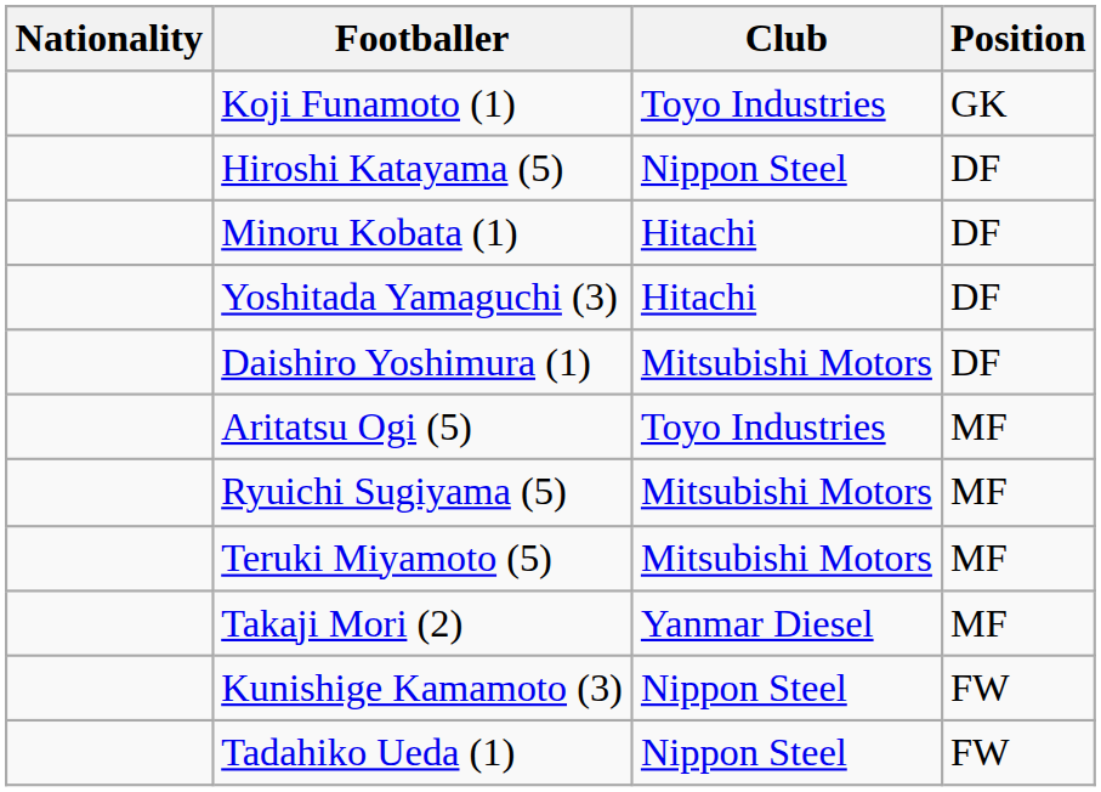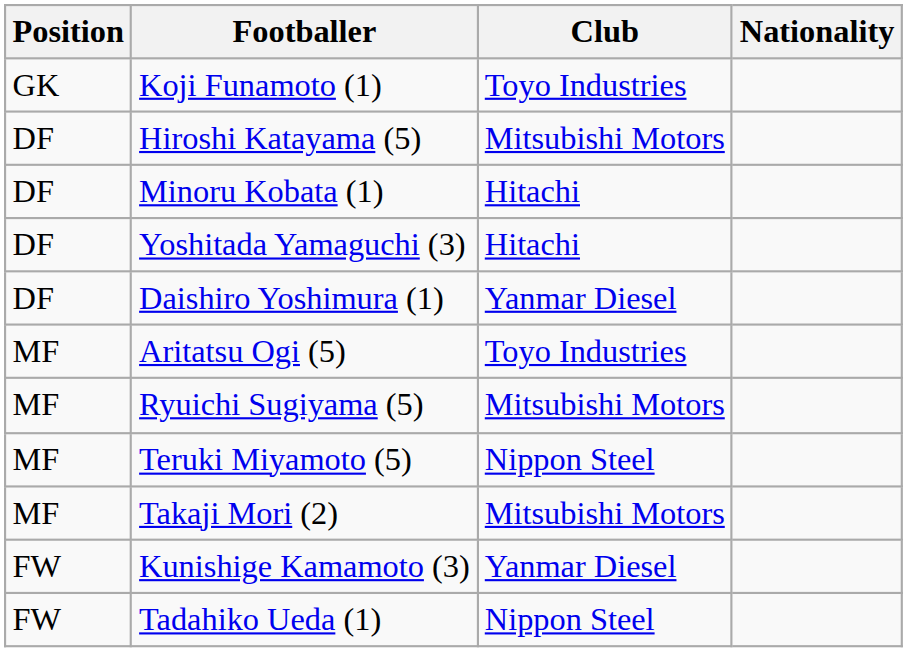columns swapped: Position <-> Nationality
Hiroshi Katayama (5) | Club: Nippon Steel -> Mitsubishi Motors
Daishiro Yoshimura (1) | Club: Mitsubishi Motors -> Yanmar Diesel
Teruki Miyamoto (5) | Club: Mitsubishi Motors -> Nippon Steel
Takaji Mori (2) | Club: Yanmar Diesel -> Mitsubishi Motors
Kunishige Kamamoto (3) | Club: Nippon Steel -> Yanmar Diesel
